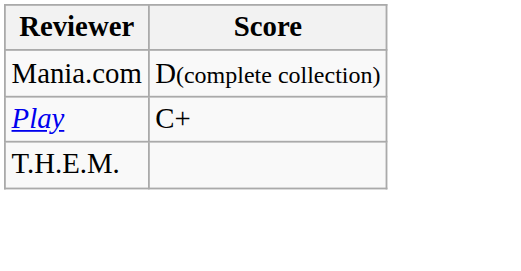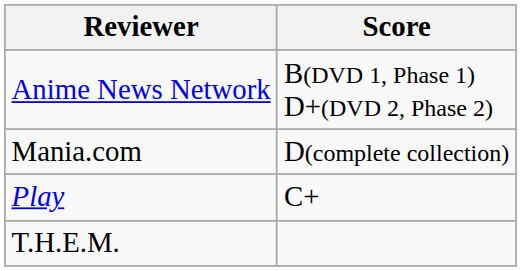+ row: Anime News Network | B(DVD 1, Phase 1) D+(DVD 2, Phase 2)
